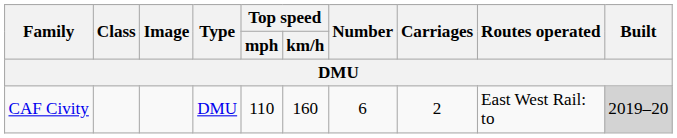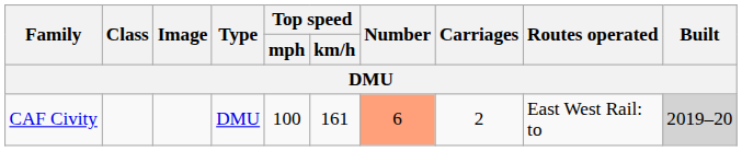CAF Civity | Top speed / mph: 110 -> 100
CAF Civity | Top speed / km/h: 160 -> 161
CAF Civity | Number: no background -> lightsalmon background
